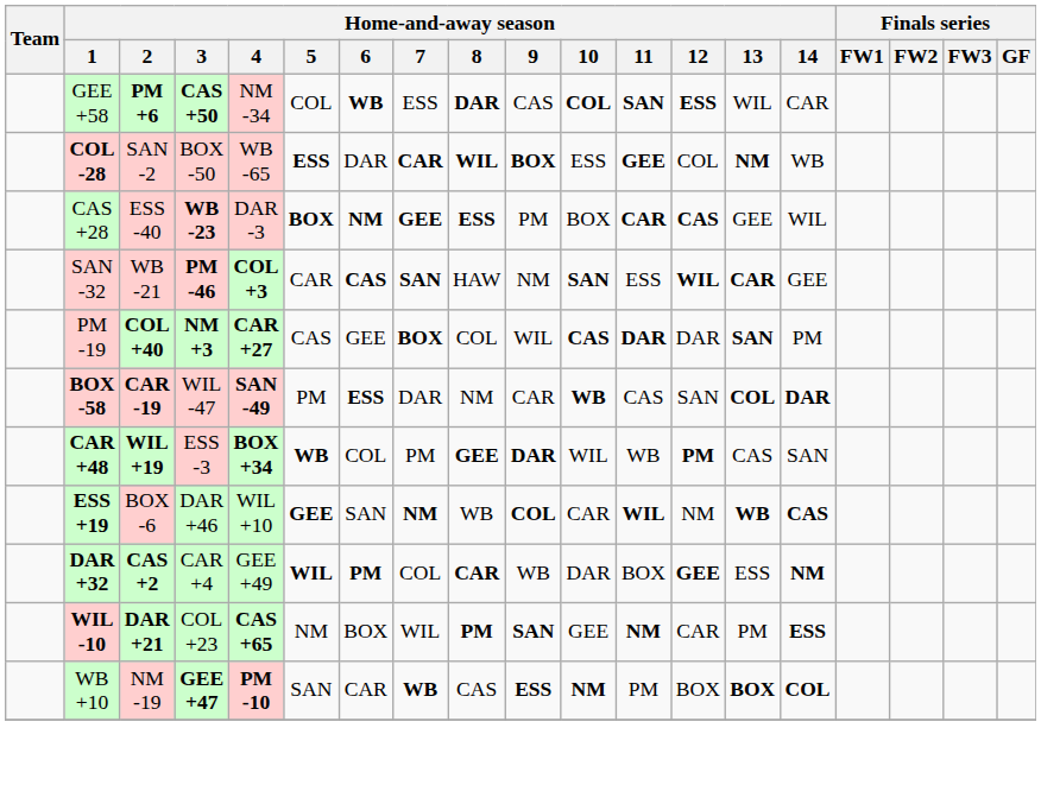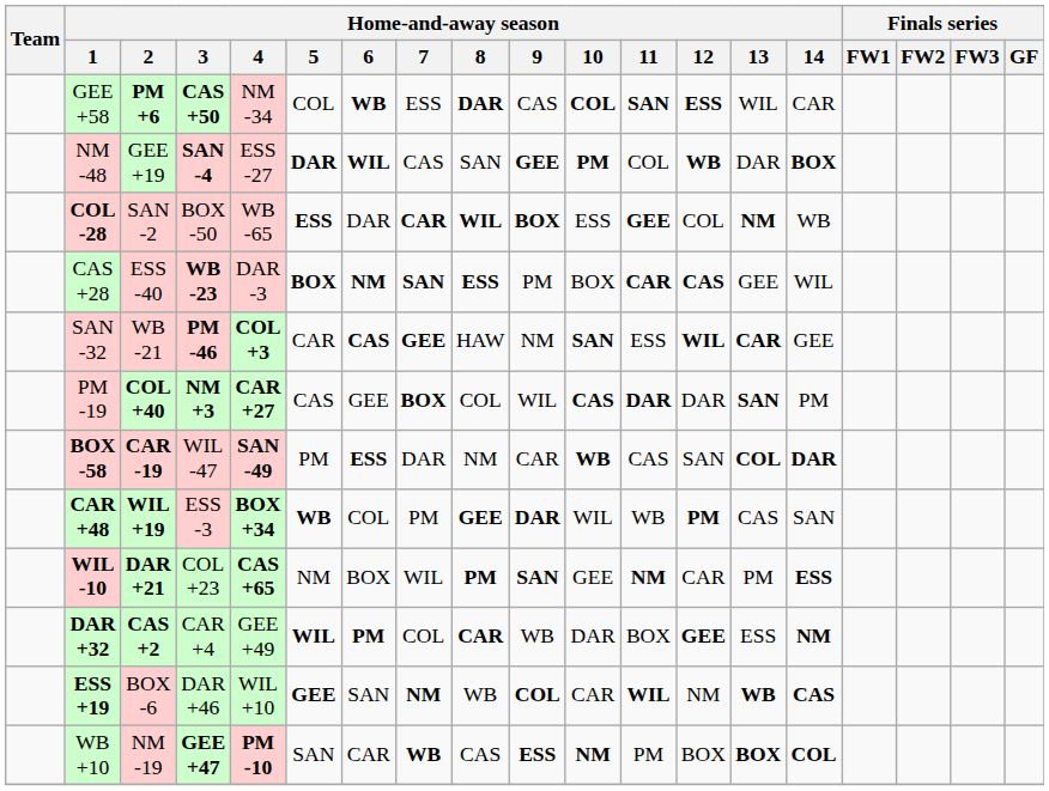+ row: NM -48 | GEE +19 | SAN -4 | ESS -27 | DAR | WIL | CAS | SAN | GEE | PM | COL | WB | DAR | BOX
CAS +28 | Home-and-away season / 7: GEE -> SAN
SAN -32 | Home-and-away season / 7: SAN -> GEE
rows swapped: ESS +19 <-> WIL -10
